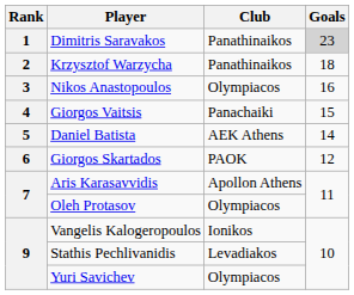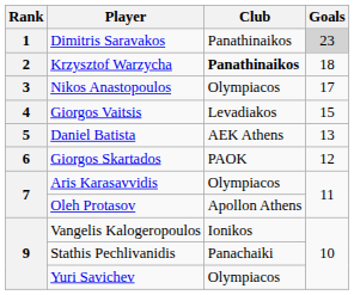Krzysztof Warzycha | Club: normal -> bold
Nikos Anastopoulos | Goals: 16 -> 17
Giorgos Vaitsis | Club: Panachaiki -> Levadiakos
Daniel Batista | Goals: 14 -> 13
Aris Karasavvidis | Club: Apollon Athens -> Olympiacos
Oleh Protasov | Club: Olympiacos -> Apollon Athens
Stathis Pechlivanidis | Club: Levadiakos -> Panachaiki
